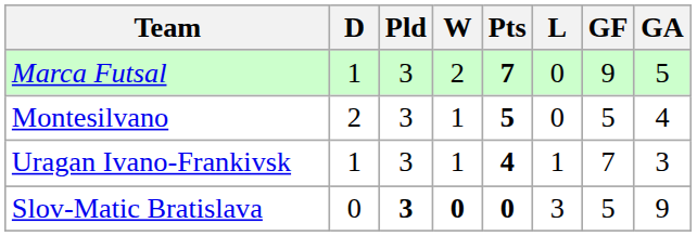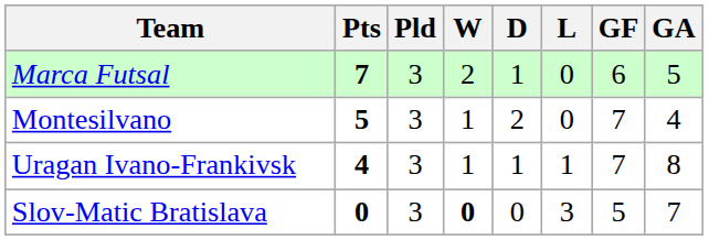columns swapped: Pts <-> D
Marca Futsal | GF: 9 -> 6
Montesilvano | GF: 5 -> 7
Uragan Ivano-Frankivsk | GA: 3 -> 8
Slov-Matic Bratislava | Pld: bold -> normal
Slov-Matic Bratislava | GA: 9 -> 7
